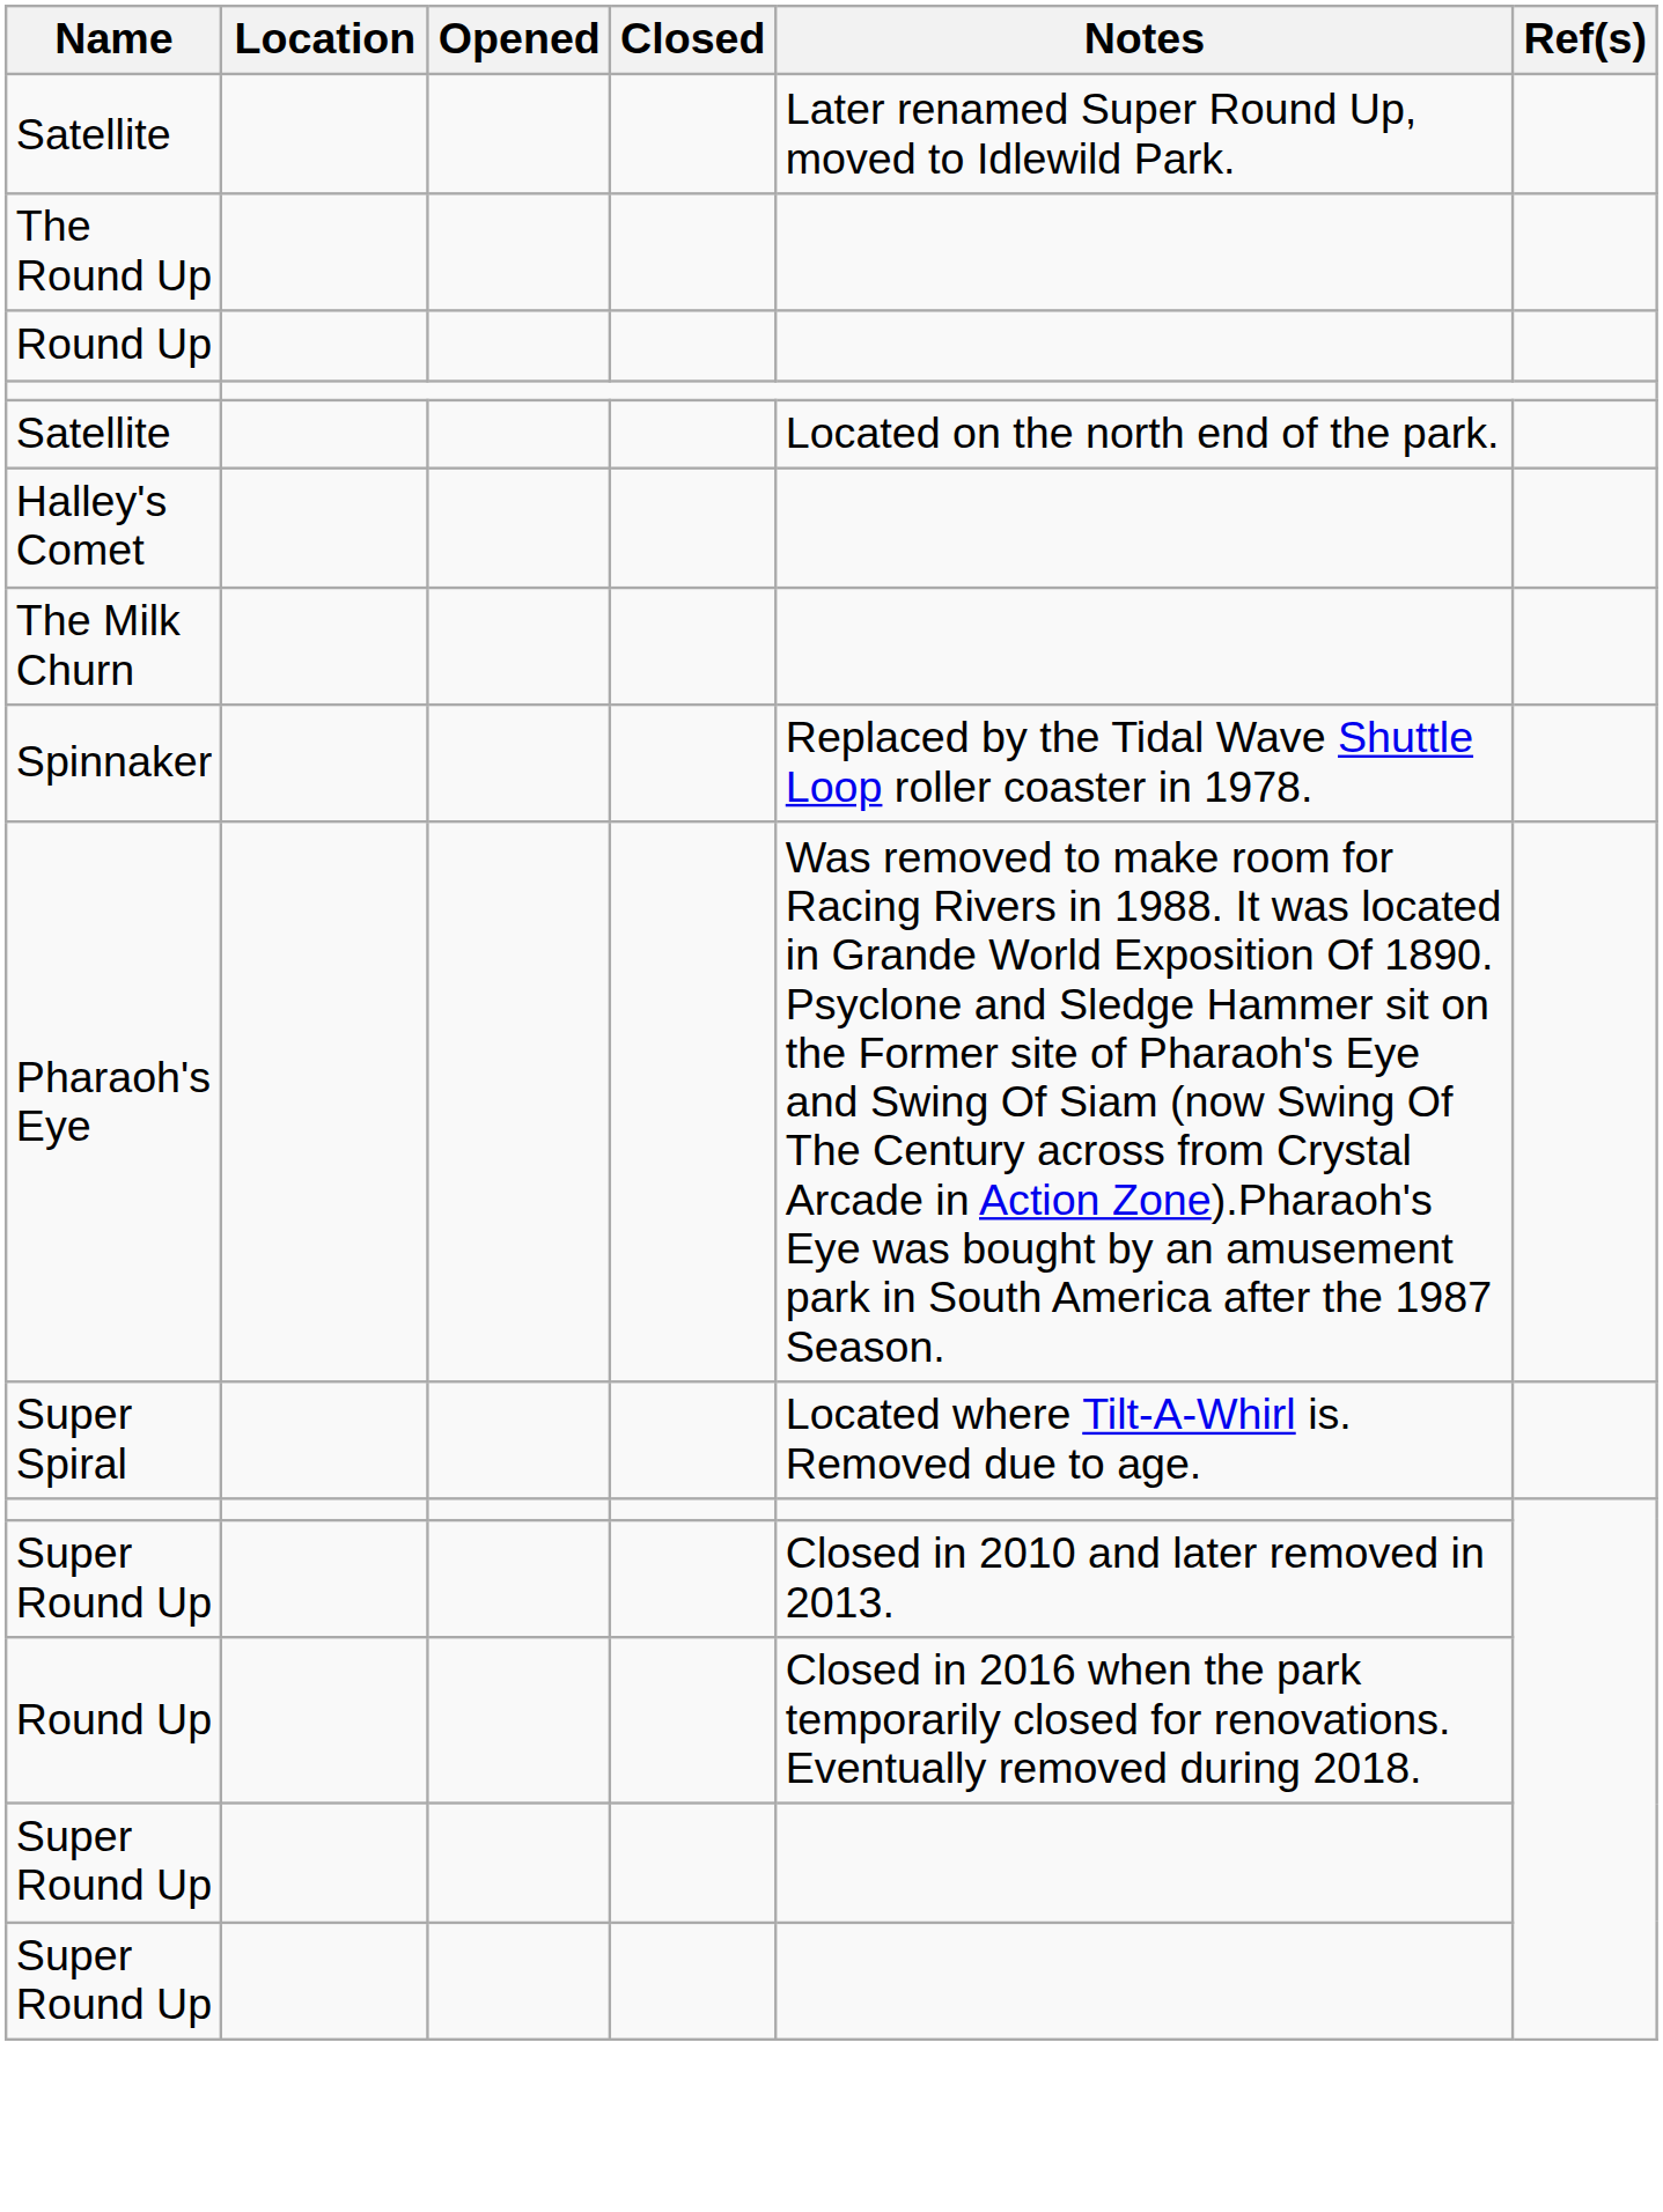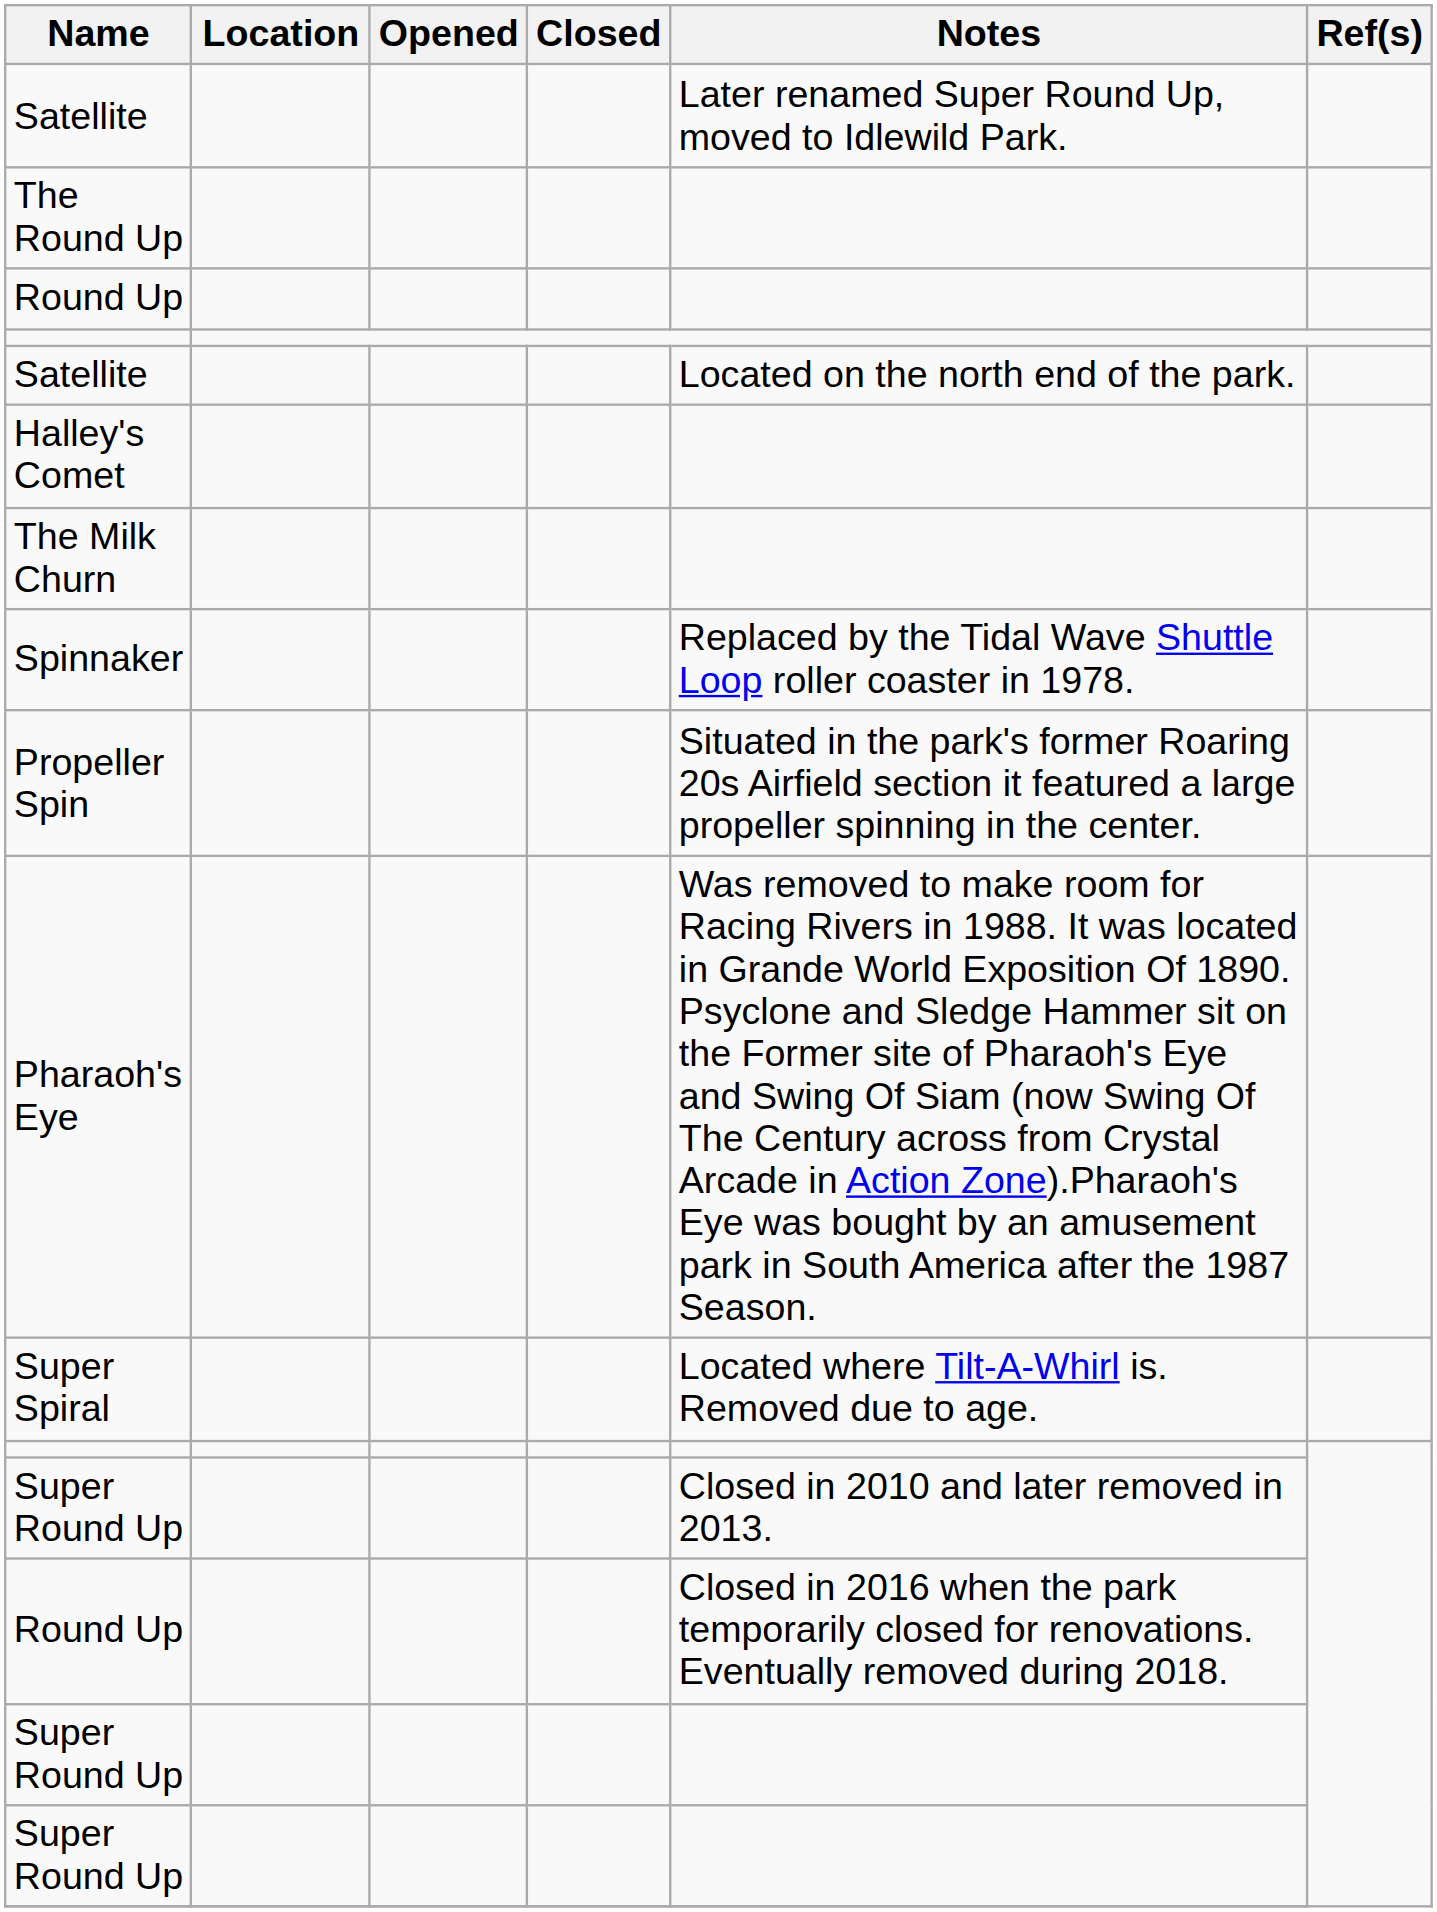+ row: Propeller Spin | Situated in the park's former Roaring 20s Airfield section it featured a large propeller spinning in the center.
